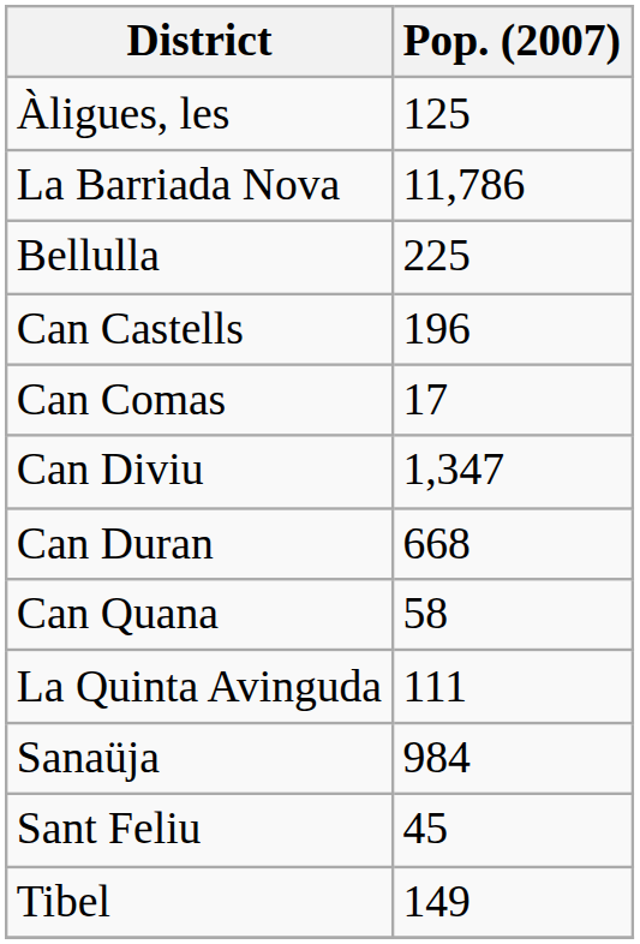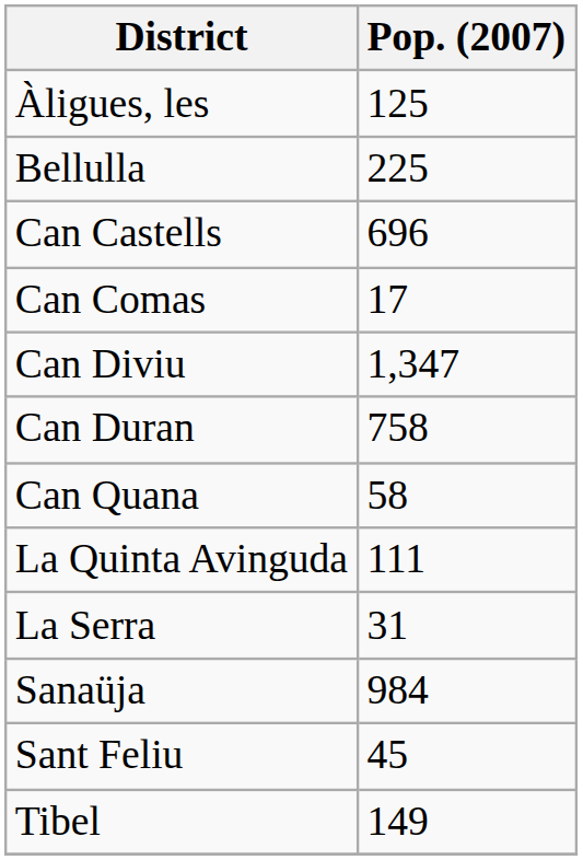- row: La Barriada Nova | 11,786
Can Castells | Pop. (2007): 196 -> 696
Can Duran | Pop. (2007): 668 -> 758
+ row: La Serra | 31
